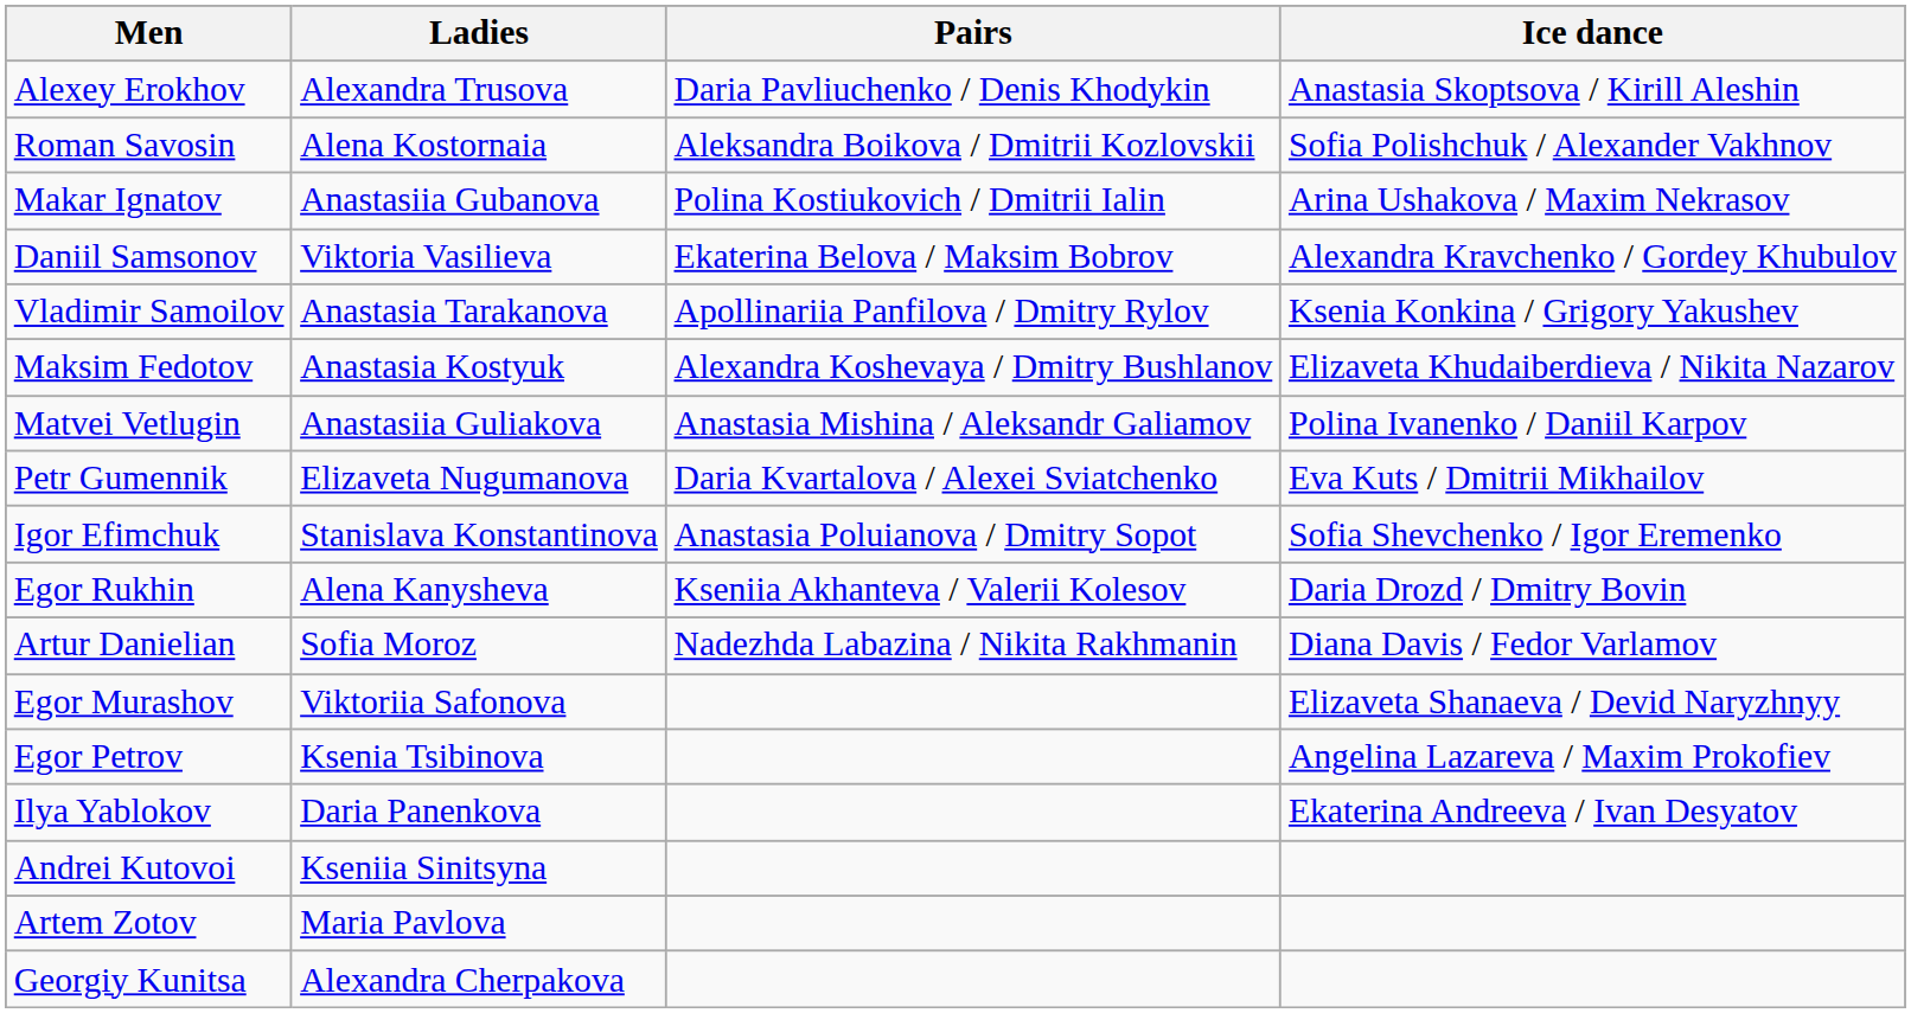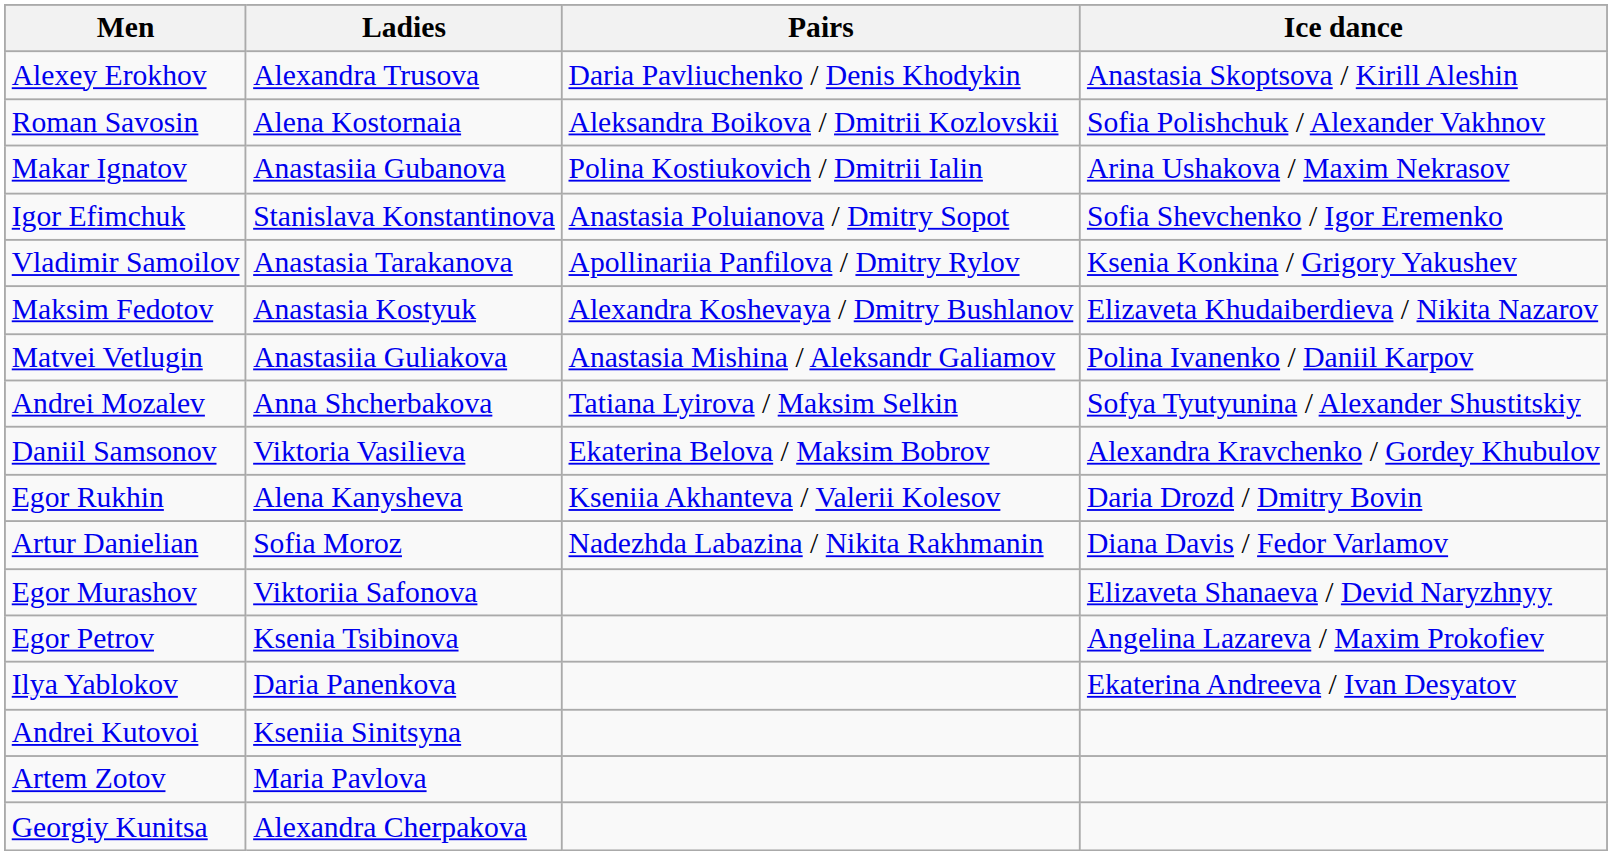rows swapped: Igor Efimchuk <-> Daniil Samsonov
- row: Petr Gumennik | Elizaveta Nugumanova | Daria Kvartalova / Alexei Sviatchenko | Eva Kuts / Dmitrii Mikhailov
+ row: Andrei Mozalev | Anna Shcherbakova | Tatiana Lyirova / Maksim Selkin | Sofya Tyutyunina / Alexander Shustitskiy
